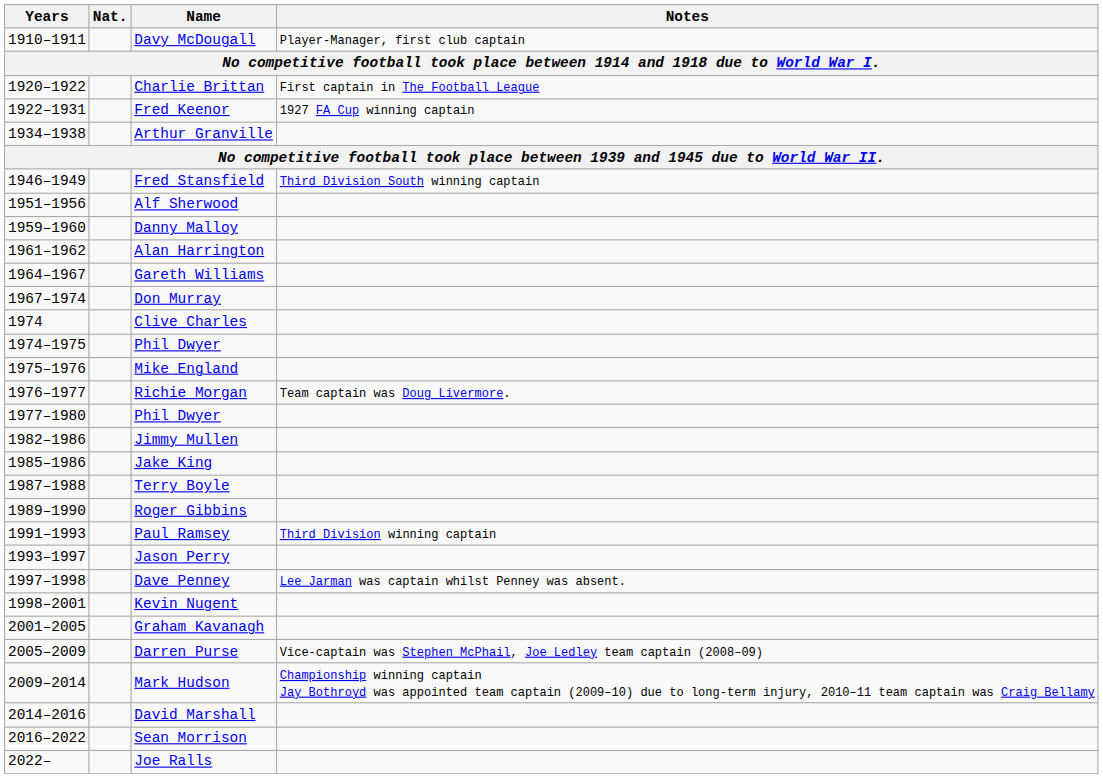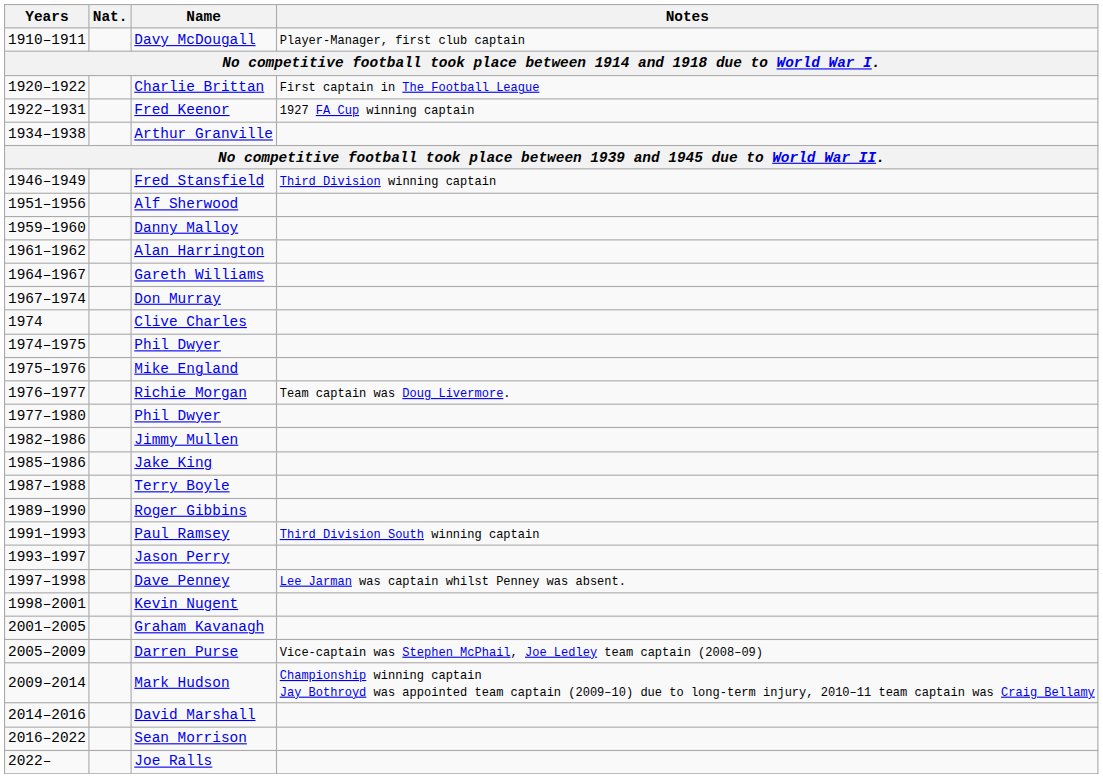Fred Stansfield | Notes: Third Division South winning captain -> Third Division winning captain
Paul Ramsey | Notes: Third Division winning captain -> Third Division South winning captain
